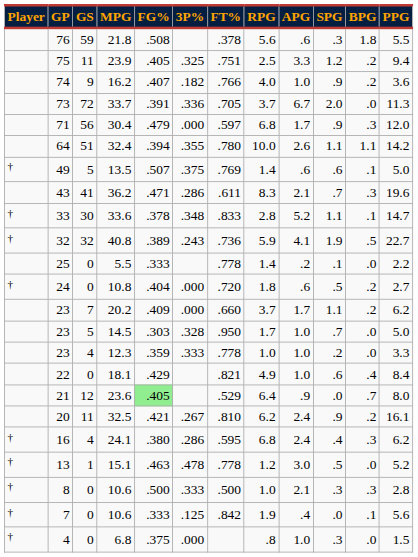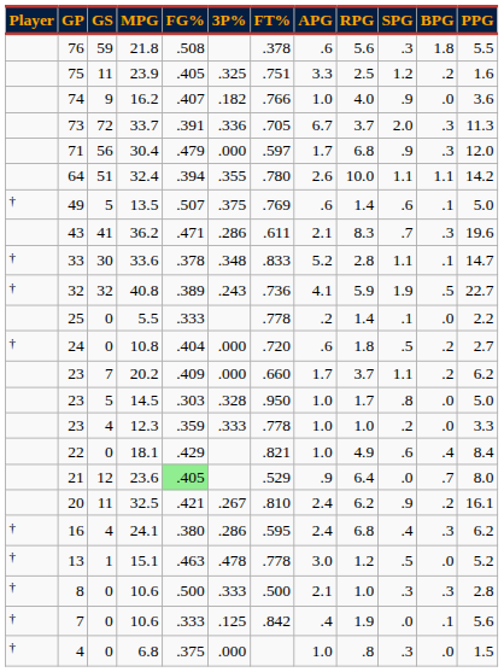columns swapped: RPG <-> APG
23.9 | PPG: 9.4 -> 1.6
16.2 | BPG: .2 -> .0
33.7 | BPG: .0 -> .3
14.5 | SPG: .7 -> .8
